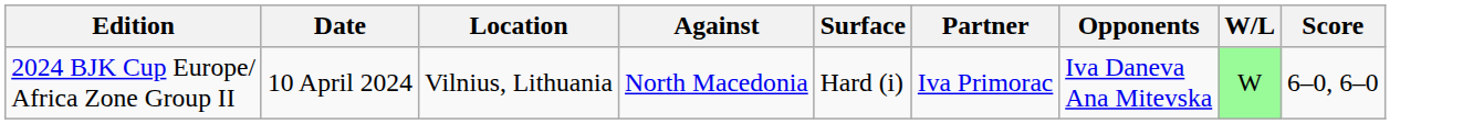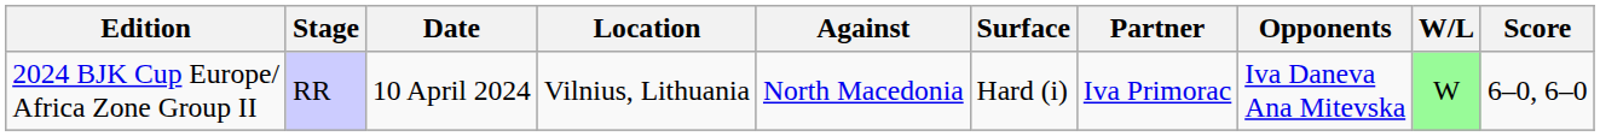+ column: Stage | RR
